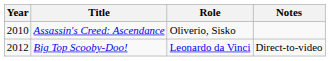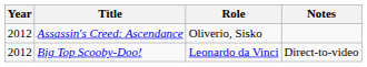Assassin's Creed: Ascendance | Year: 2010 -> 2012
